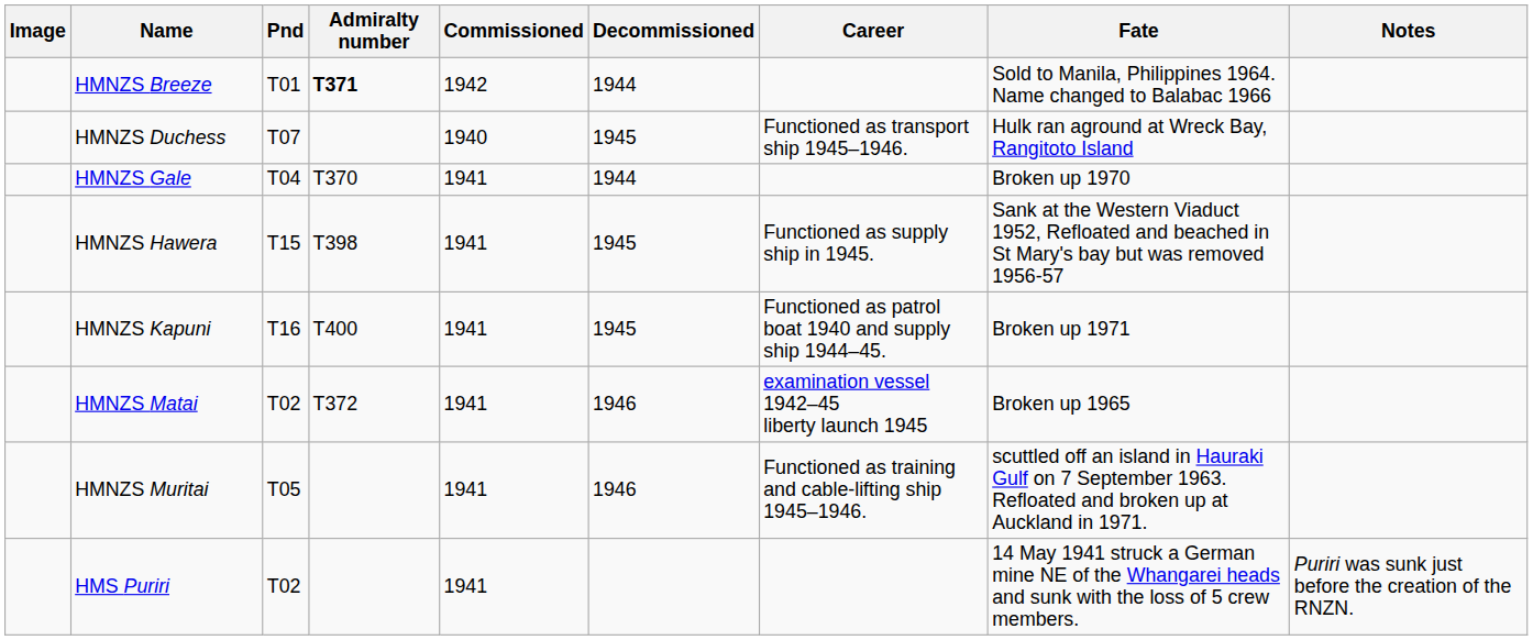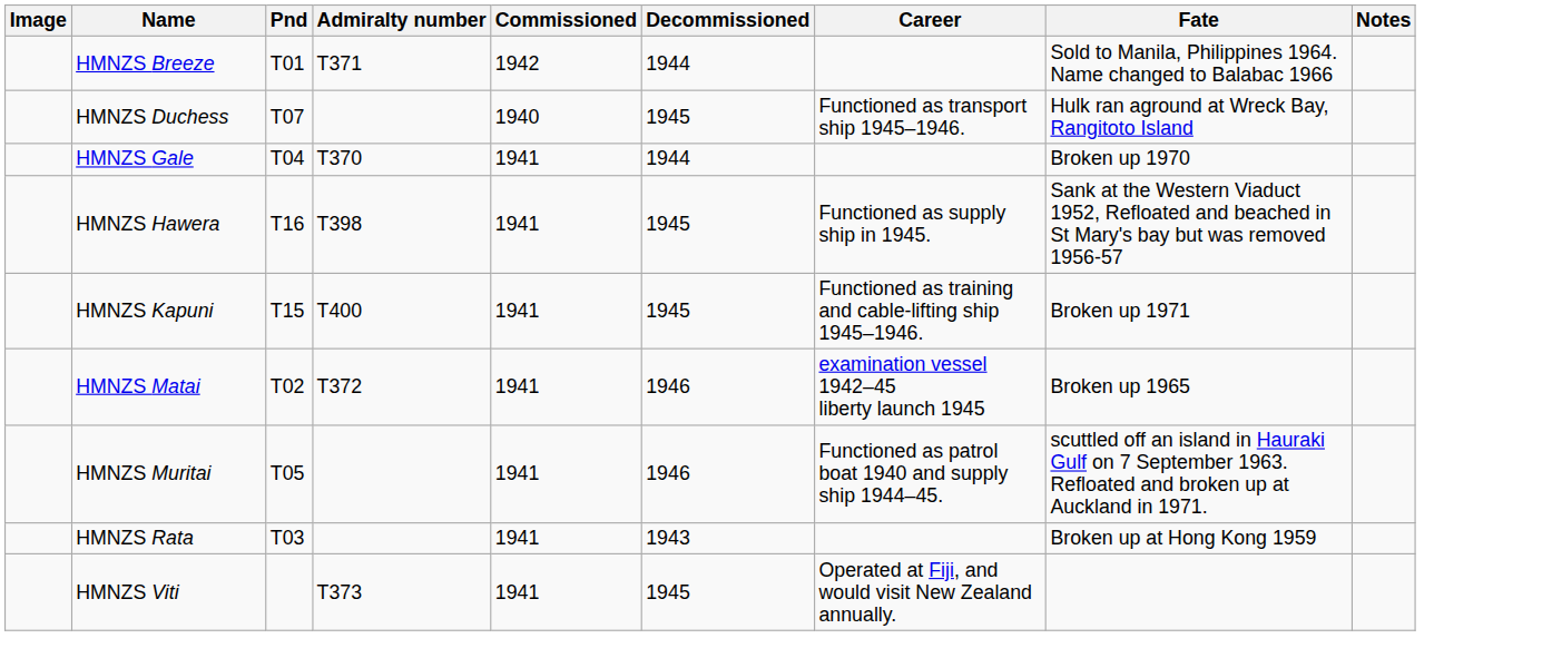HMNZS Breeze | Admiralty number: bold -> normal
HMNZS Hawera | Pnd: T15 -> T16
HMNZS Kapuni | Pnd: T16 -> T15
HMNZS Kapuni | Career: Functioned as patrol boat 1940 and supply ship 1944–45. -> Functioned as training and cable-lifting ship 1945–1946.
HMNZS Muritai | Career: Functioned as training and cable-lifting ship 1945–1946. -> Functioned as patrol boat 1940 and supply ship 1944–45.
- row: HMS Puriri | T02 | 1941 | 14 May 1941 struck a German mine NE of the Whangarei heads and sunk with the loss of 5 crew members. | Puriri was sunk just before the creation of the RNZN.
+ row: HMNZS Rata | T03 | 1941 | 1943 | Broken up at Hong Kong 1959
+ row: HMNZS Viti | T373 | 1941 | 1945 | Operated at Fiji, and would visit New Zealand annually.
